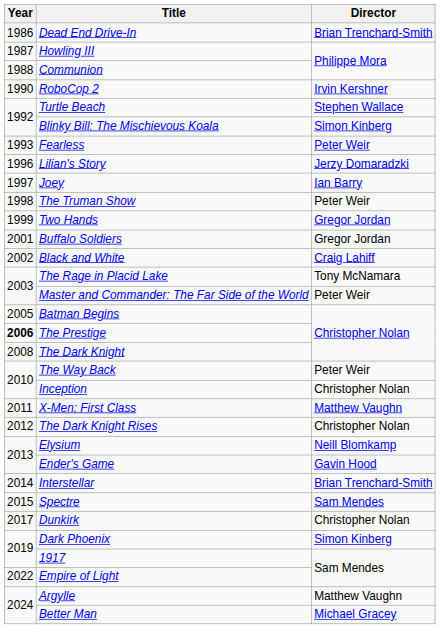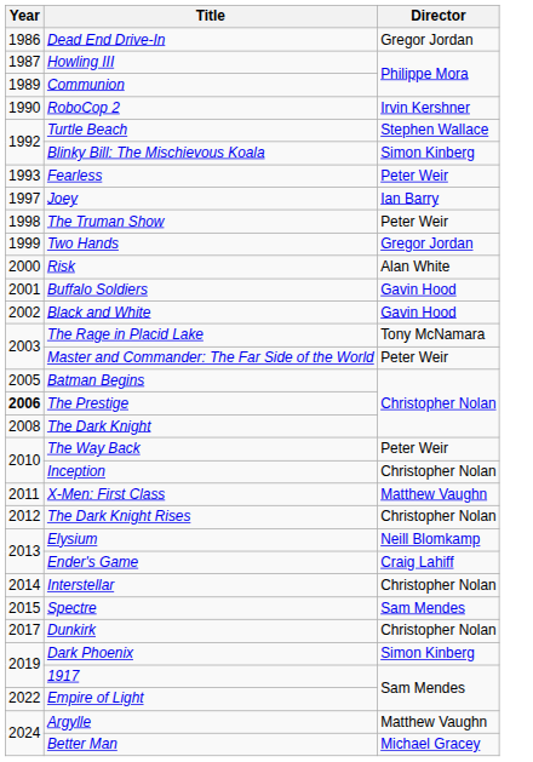Dead End Drive-In | Director: Brian Trenchard-Smith -> Gregor Jordan
Communion | Year: 1988 -> 1989
- row: 1996 | Lilian's Story | Jerzy Domaradzki
+ row: 2000 | Risk | Alan White
Buffalo Soldiers | Director: Gregor Jordan -> Gavin Hood
Black and White | Director: Craig Lahiff -> Gavin Hood
Ender's Game | Director: Gavin Hood -> Craig Lahiff
Interstellar | Director: Brian Trenchard-Smith -> Christopher Nolan
